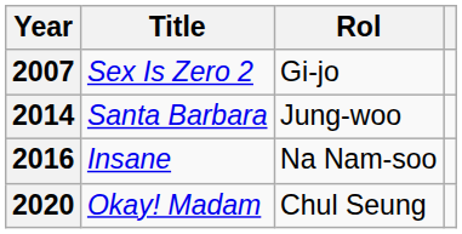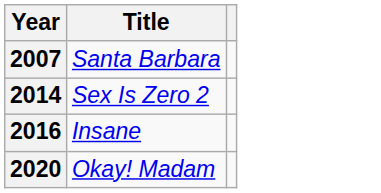- column: Rol | Gi-jo | Jung-woo | Na Nam-soo | Chul Seung
2007 | Title: Sex Is Zero 2 -> Santa Barbara
2014 | Title: Santa Barbara -> Sex Is Zero 2
